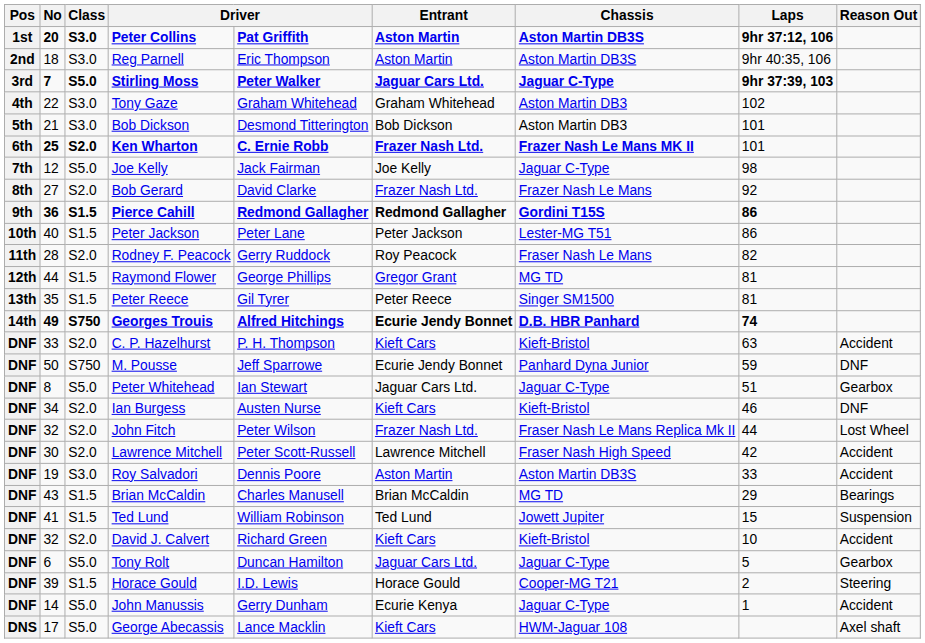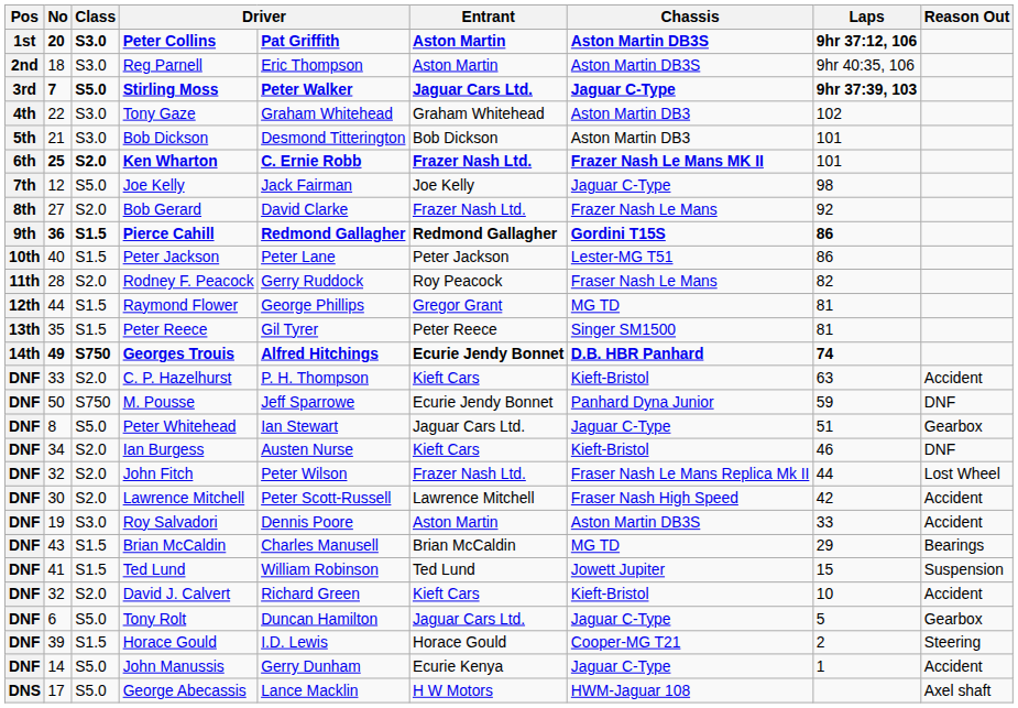George Abecassis | Entrant: Kieft Cars -> H W Motors
